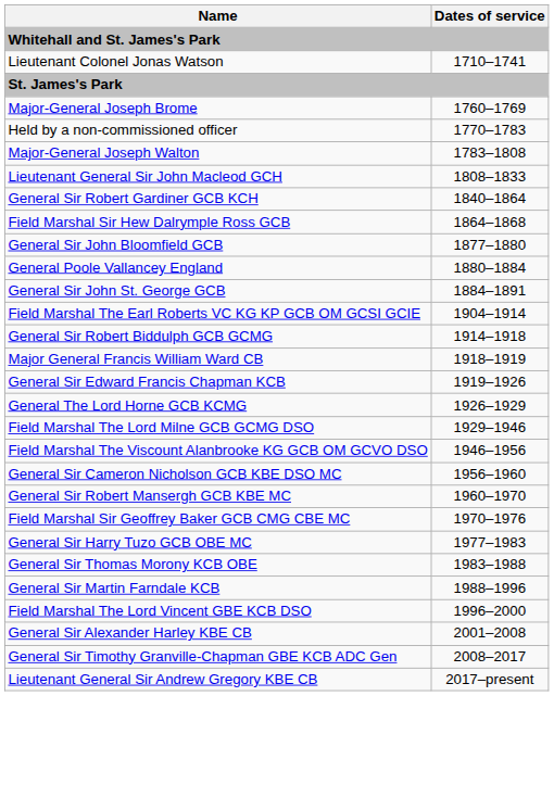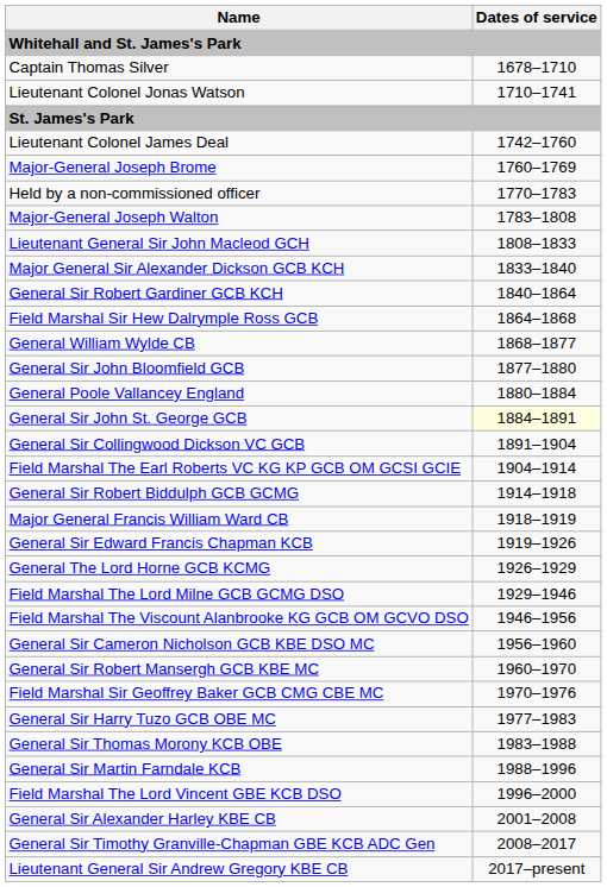+ row: Captain Thomas Silver | 1678–1710
+ row: Lieutenant Colonel James Deal | 1742–1760
+ row: Major General Sir Alexander Dickson GCB KCH | 1833–1840
+ row: General William Wylde CB | 1868–1877
General Sir John St. George GCB | Dates of service: no background -> lightyellow background
+ row: General Sir Collingwood Dickson VC GCB | 1891–1904
